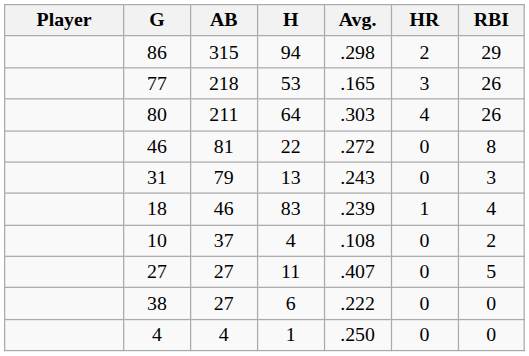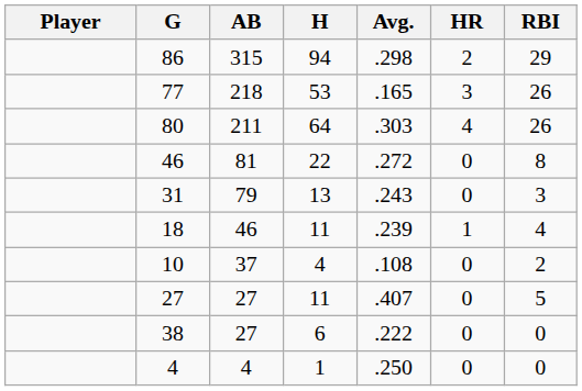18 | H: 83 -> 11
